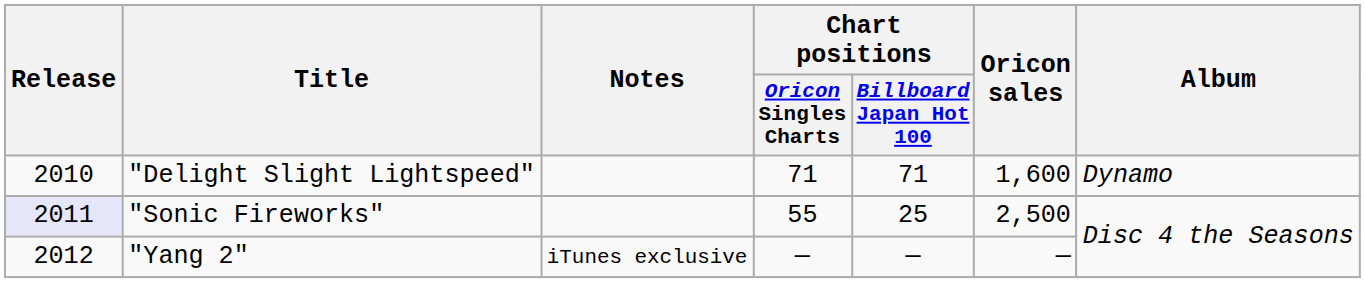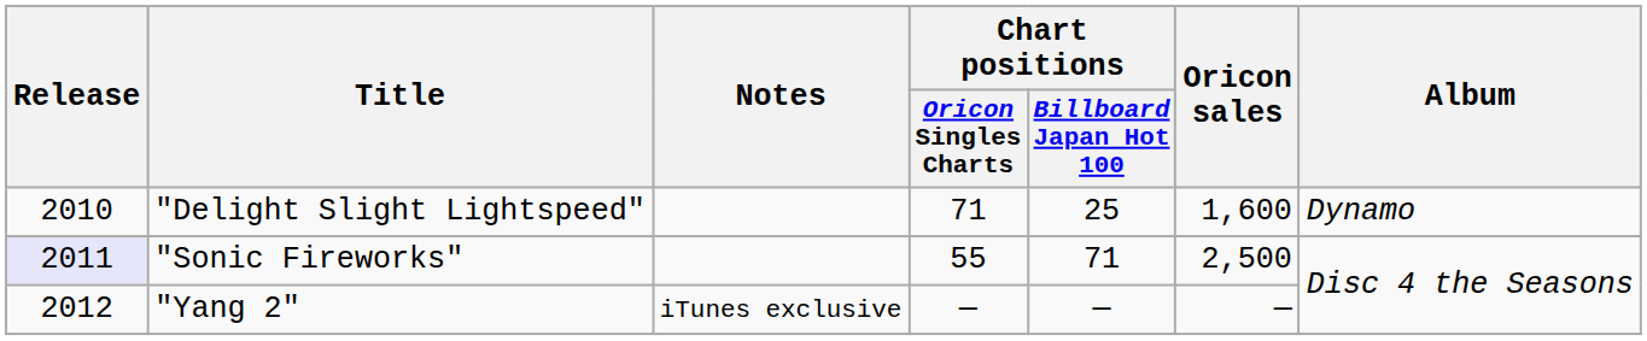"Delight Slight Lightspeed" | Chart positions / Billboard Japan Hot 100: 71 -> 25
"Sonic Fireworks" | Chart positions / Billboard Japan Hot 100: 25 -> 71
